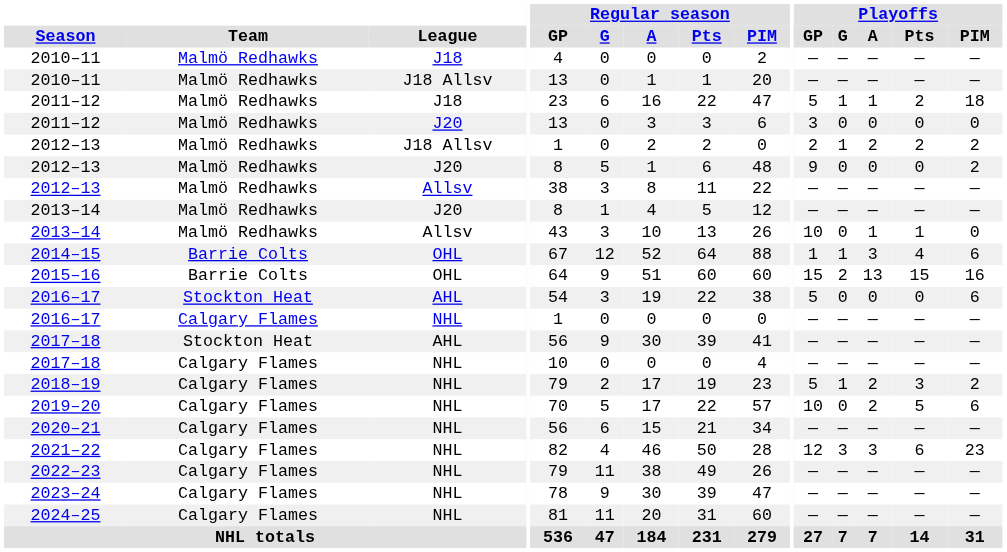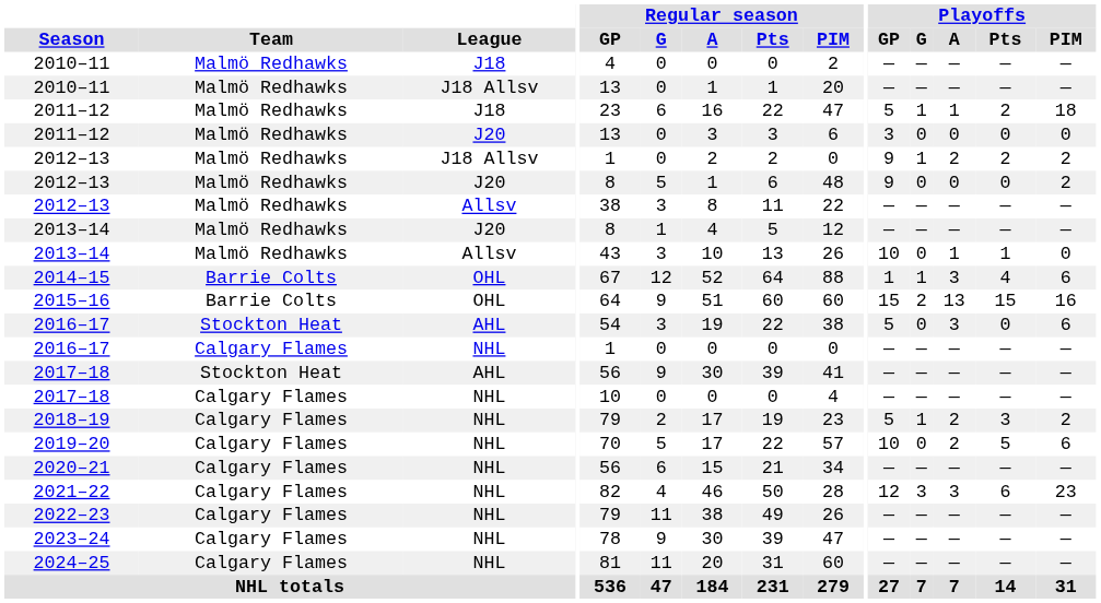2012–13 / J18 Allsv | Playoffs / GP: 2 -> 9
2016–17 / AHL | Playoffs / A: 0 -> 3
